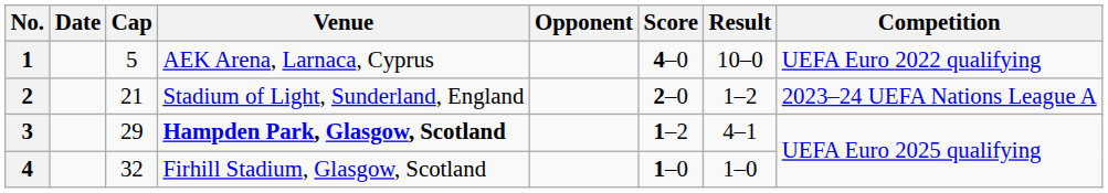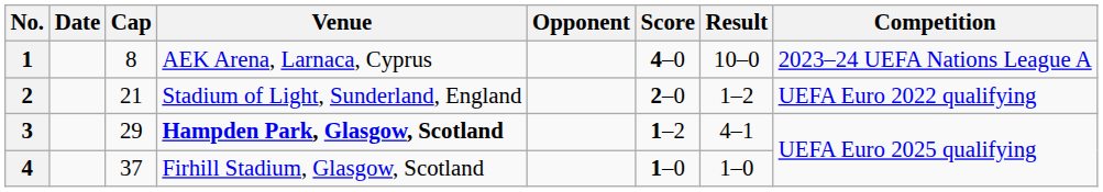1 | Cap: 5 -> 8
1 | Competition: UEFA Euro 2022 qualifying -> 2023–24 UEFA Nations League A
2 | Competition: 2023–24 UEFA Nations League A -> UEFA Euro 2022 qualifying
4 | Cap: 32 -> 37
